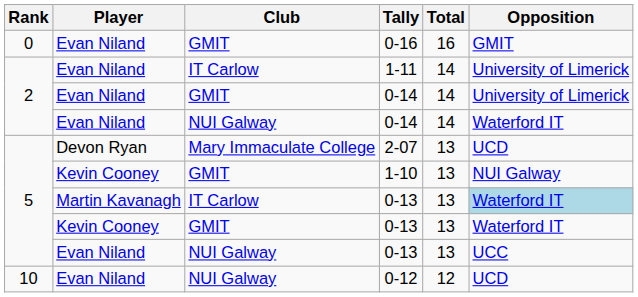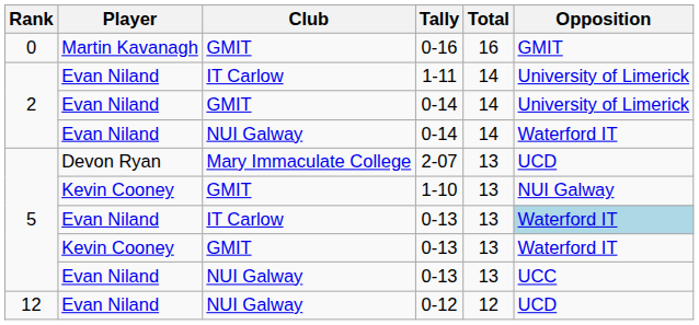0-16 | Player: Evan Niland -> Martin Kavanagh
IT Carlow / 0-13 | Player: Martin Kavanagh -> Evan Niland
0-12 | Rank: 10 -> 12
